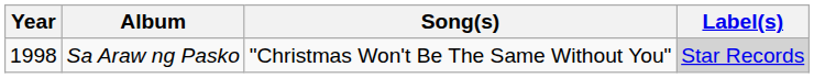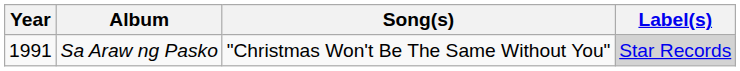Sa Araw ng Pasko | Year: 1998 -> 1991
